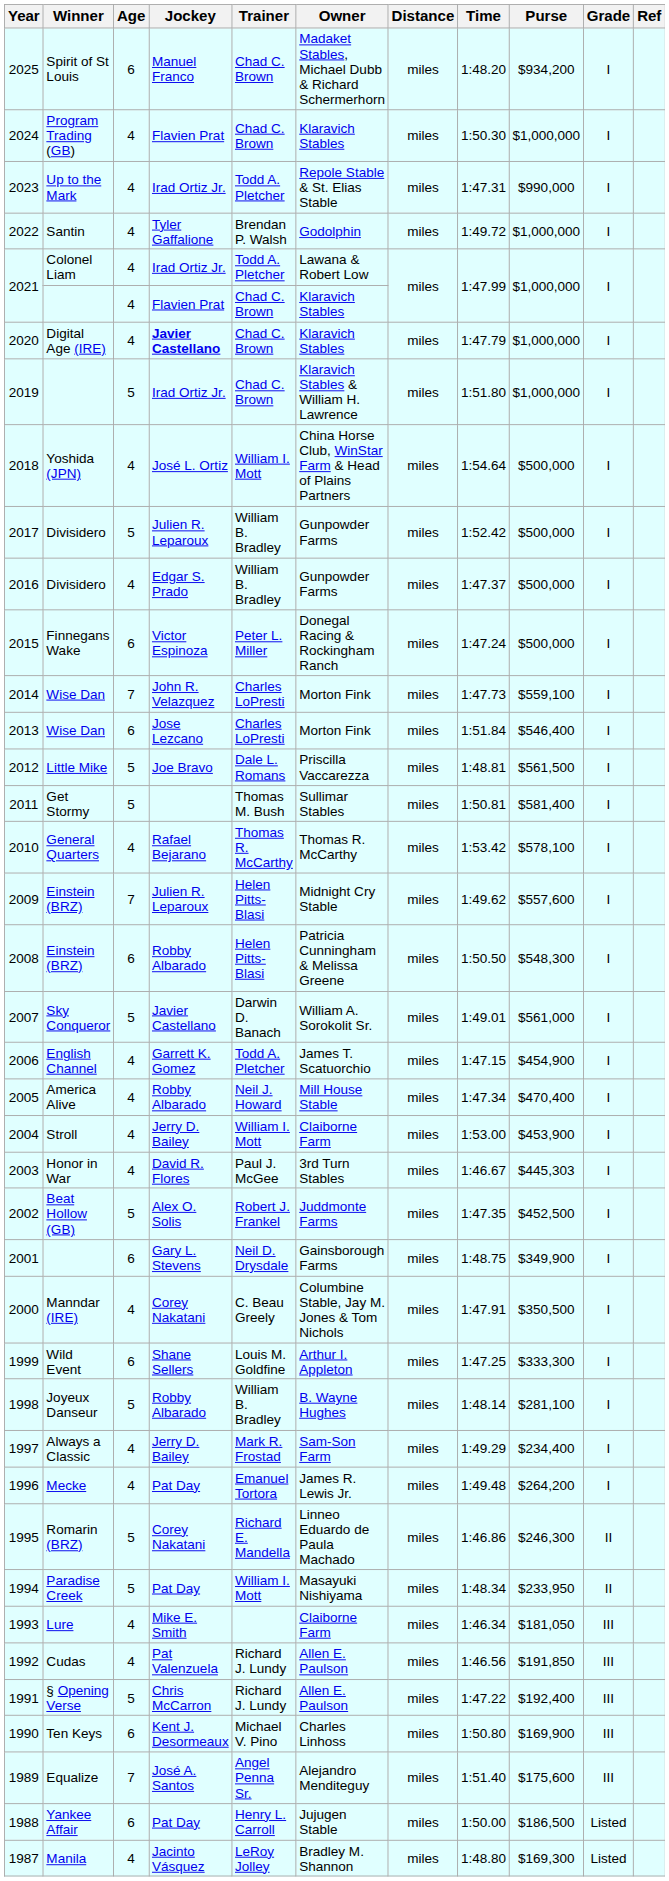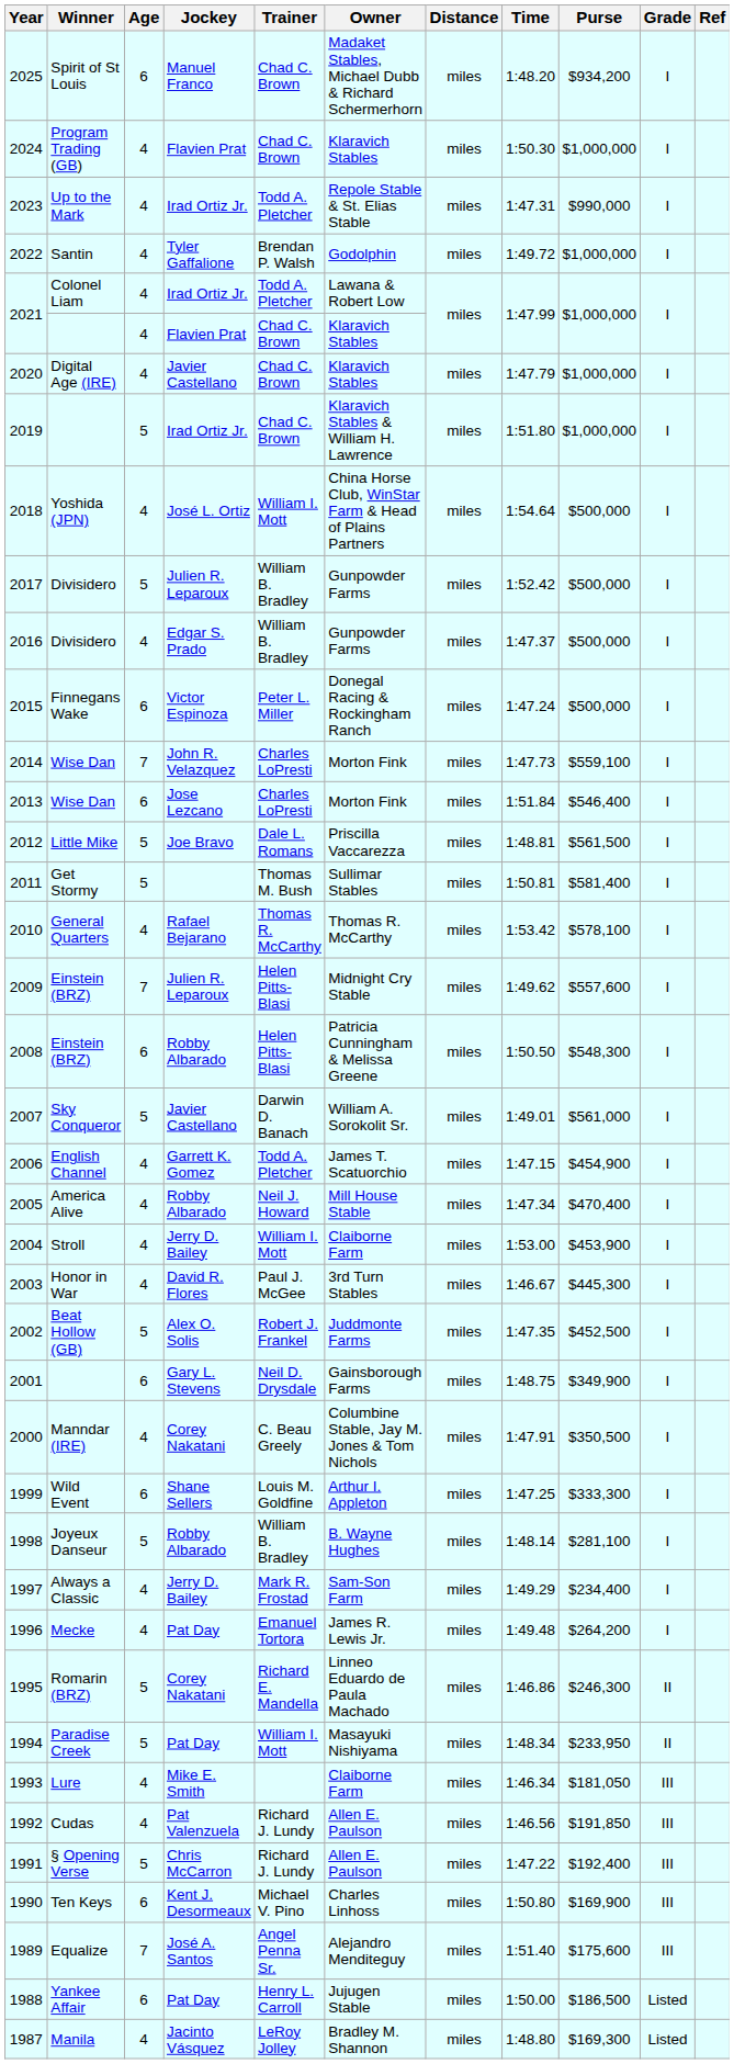2020 | Jockey: bold -> normal
2003 | Purse: $445,303 -> $445,300
